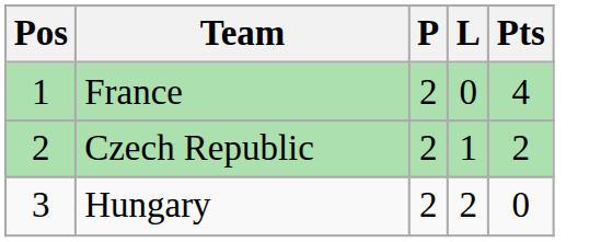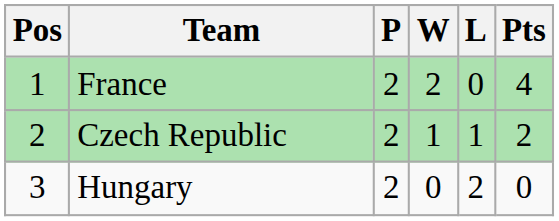+ column: W | 2 | 1 | 0
